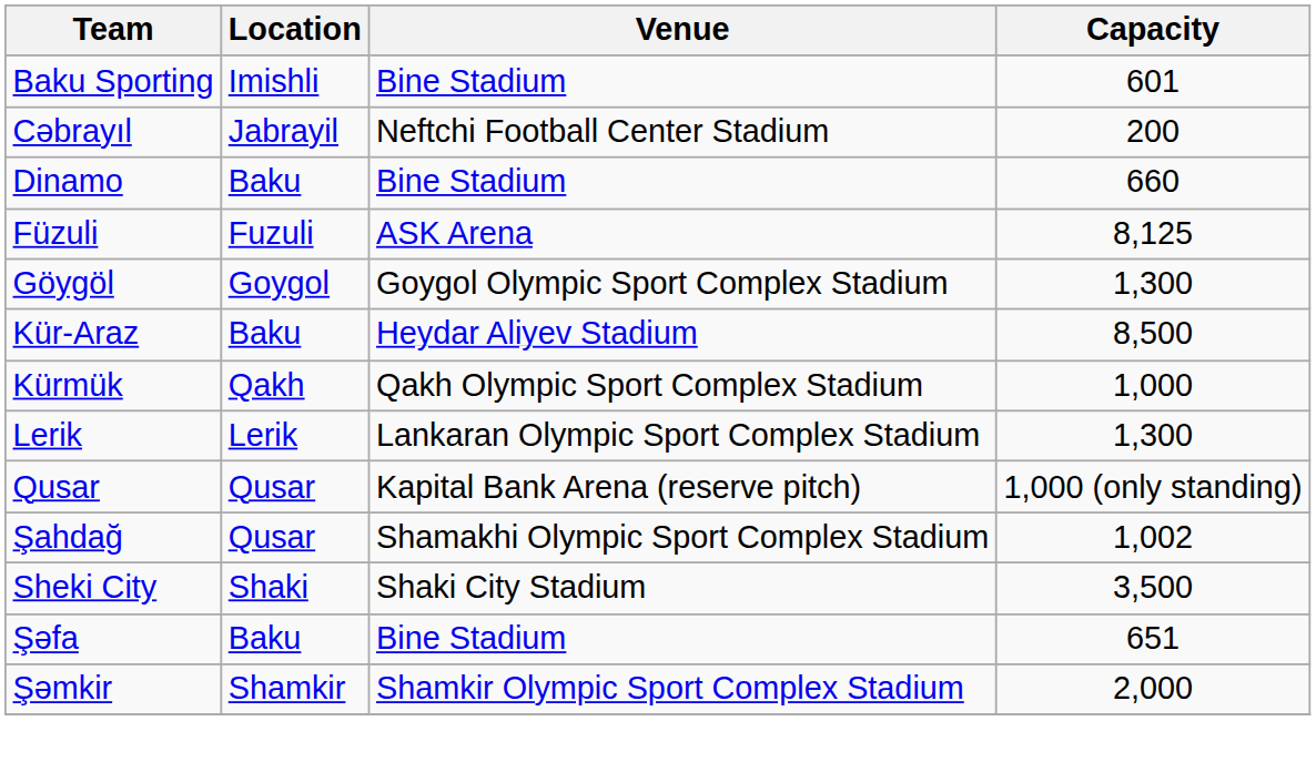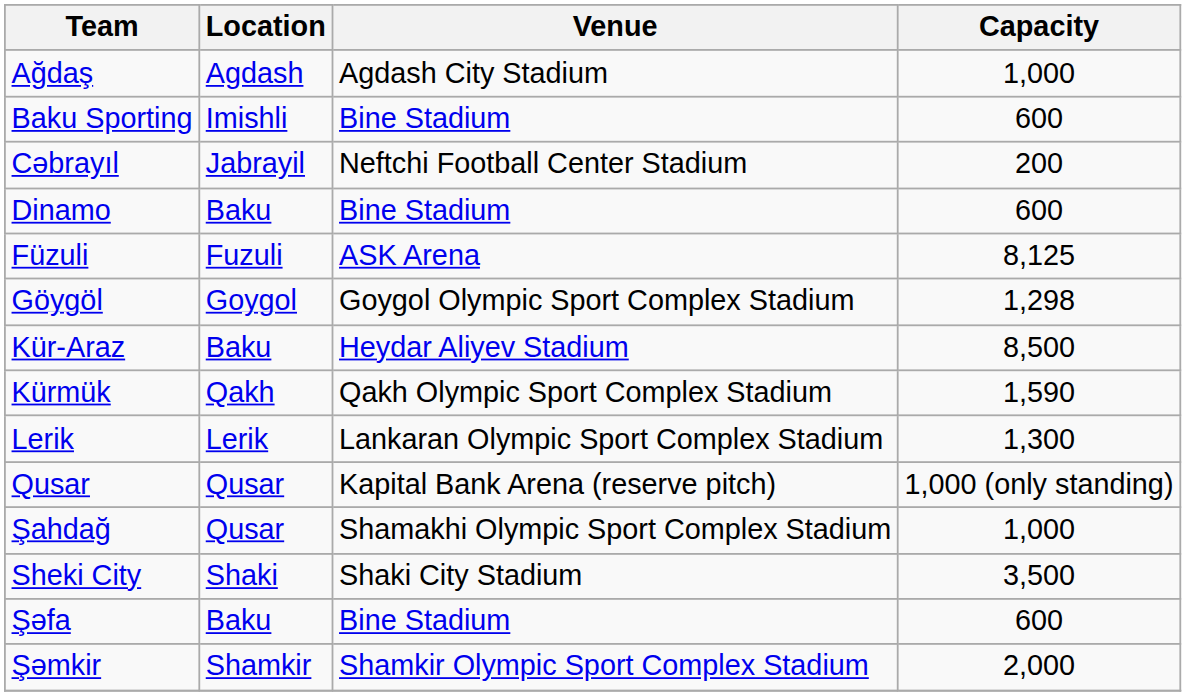+ row: Ağdaş | Agdash | Agdash City Stadium | 1,000
Baku Sporting | Capacity: 601 -> 600
Dinamo | Capacity: 660 -> 600
Göygöl | Capacity: 1,300 -> 1,298
Kürmük | Capacity: 1,000 -> 1,590
Şahdağ | Capacity: 1,002 -> 1,000
Şəfa | Capacity: 651 -> 600
